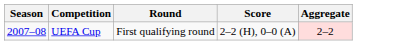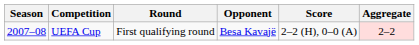+ column: Opponent | Besa Kavajë
